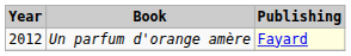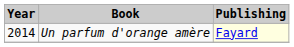Un parfum d'orange amère | Year: 2012 -> 2014
